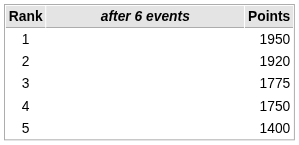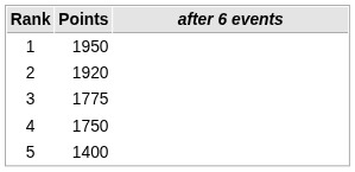columns swapped: after 6 events <-> Points
